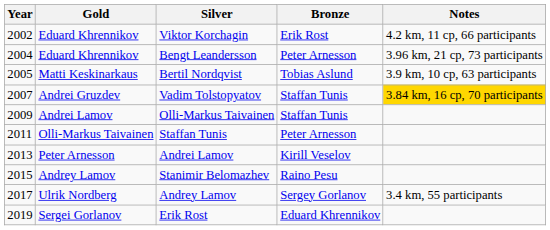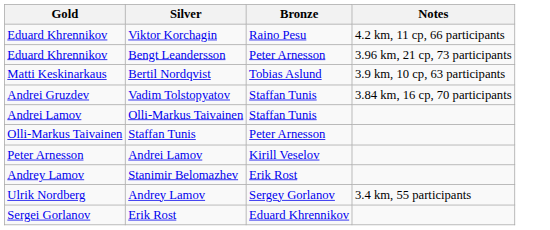- column: Year | 2002 | 2004 | 2005 | 2007 | 2009 | 2011 | 2013 | 2015 | 2017 | 2019
Viktor Korchagin | Bronze: Erik Rost -> Raino Pesu
Vadim Tolstopyatov | Notes: gold background -> no background
Stanimir Belomazhev | Bronze: Raino Pesu -> Erik Rost
